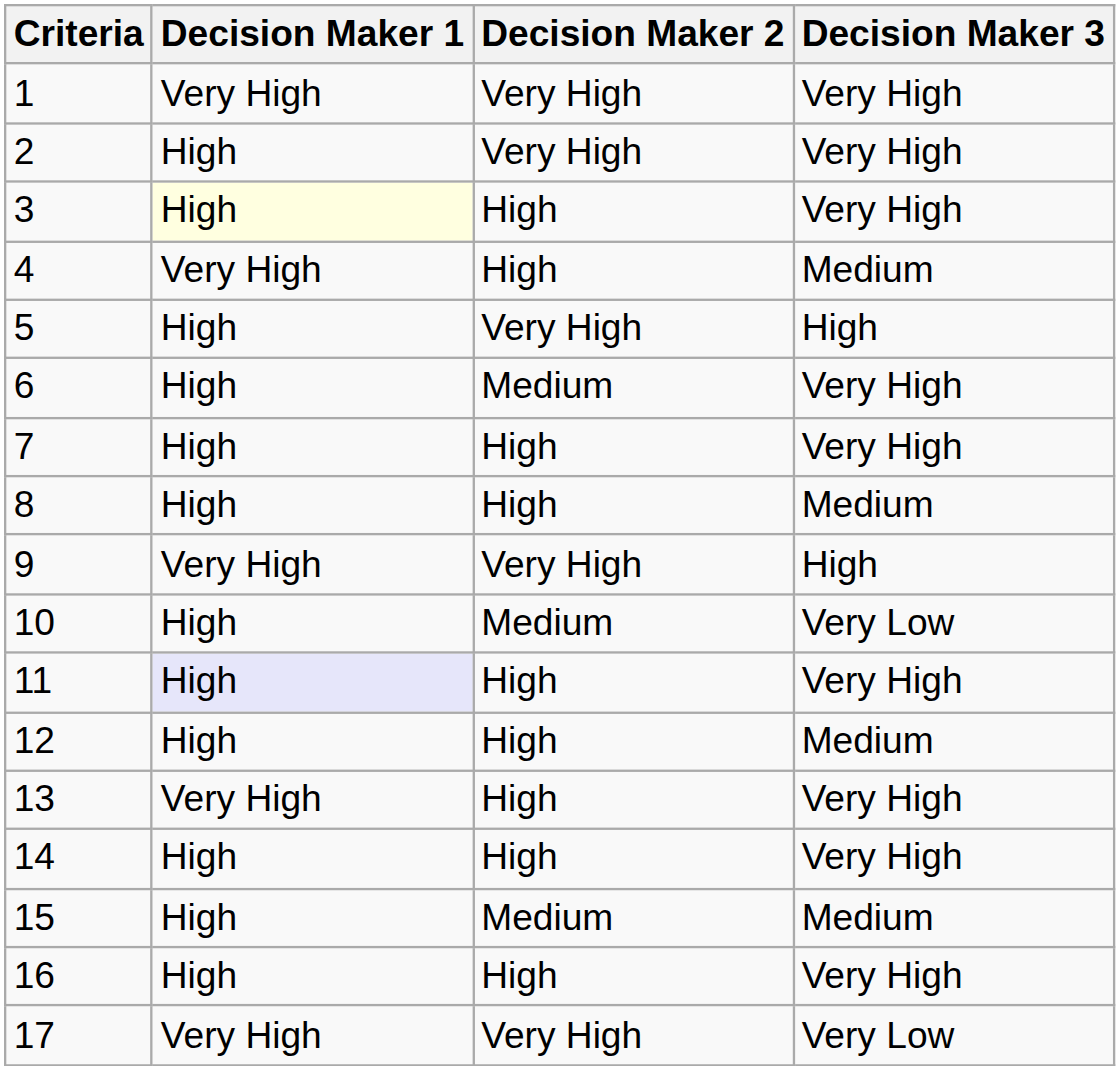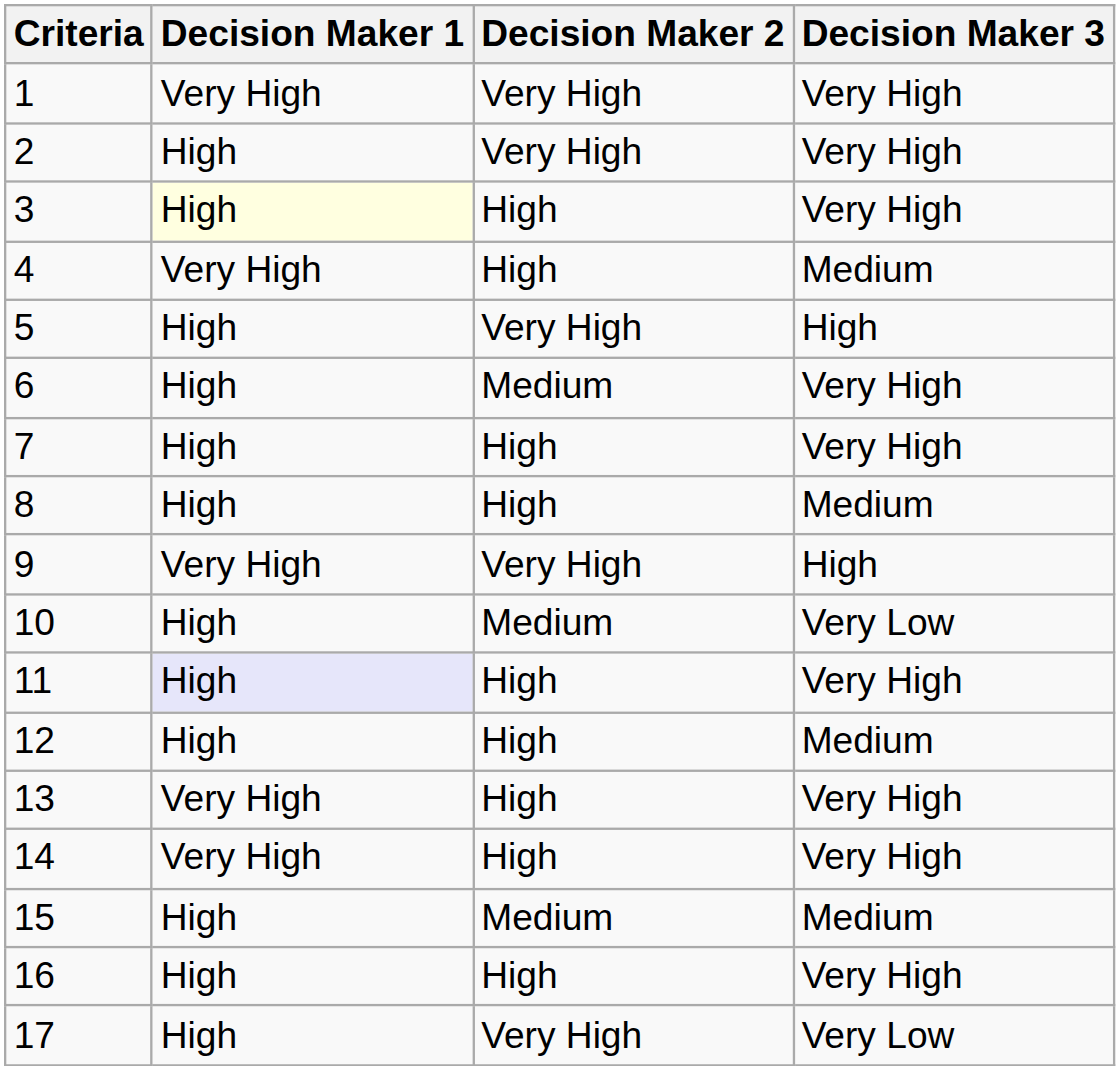14 | Decision Maker 1: High -> Very High
17 | Decision Maker 1: Very High -> High
